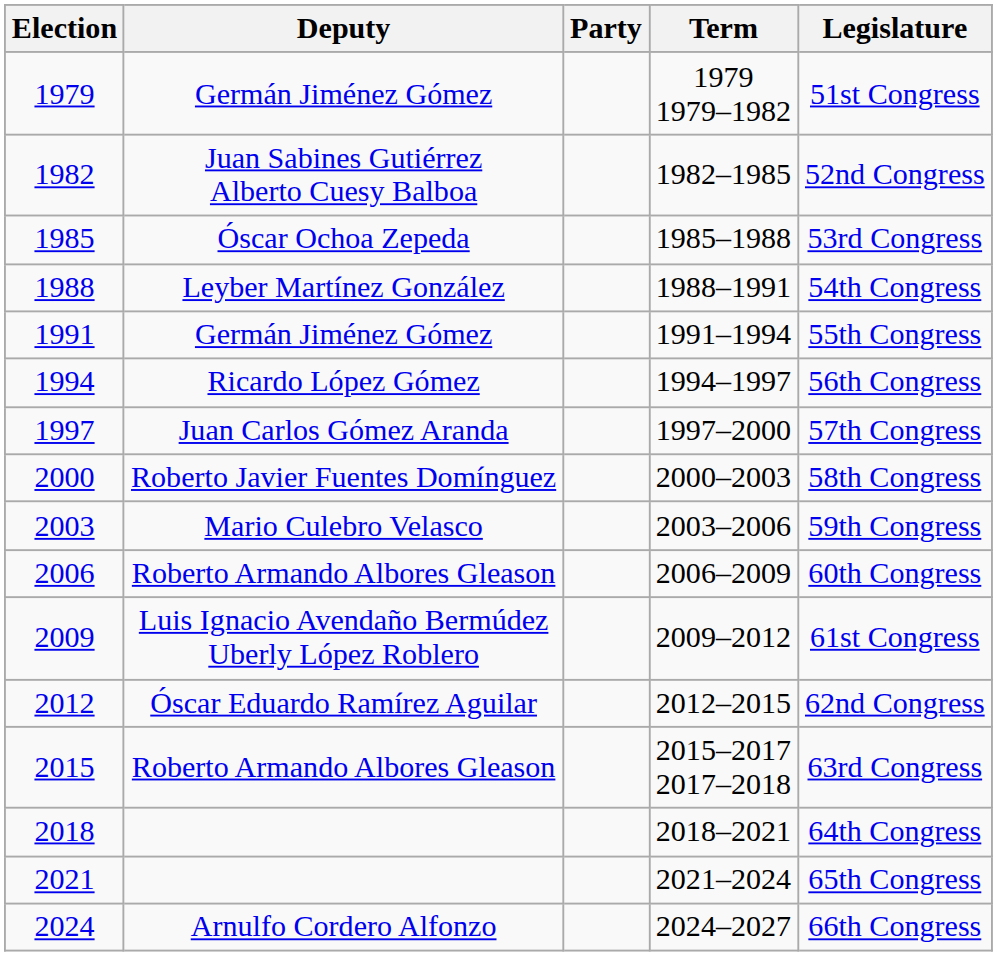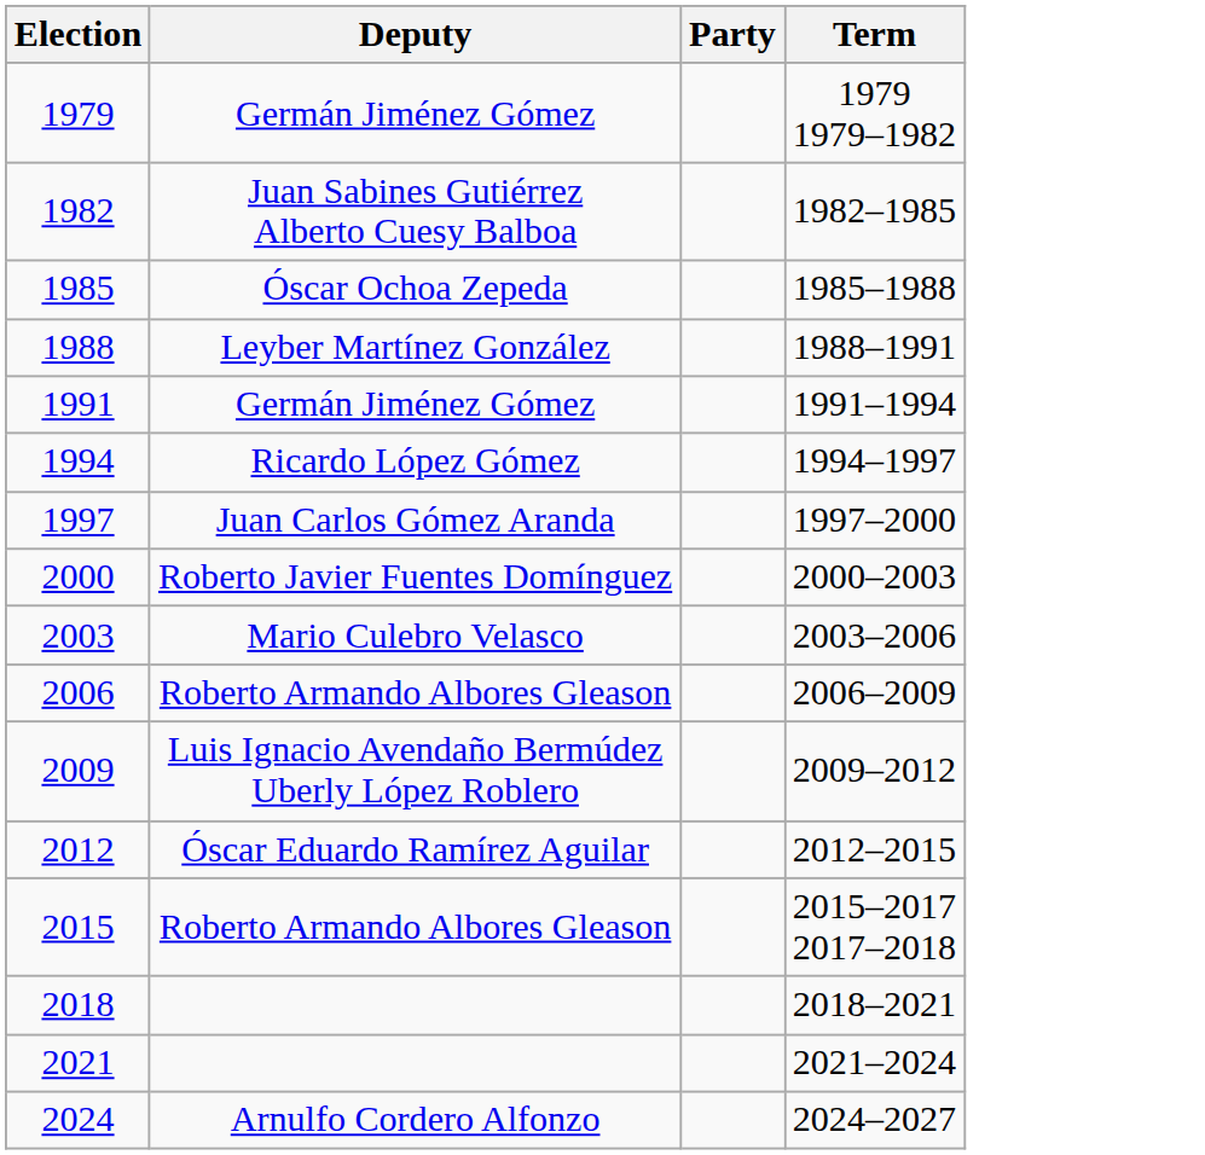- column: Legislature | 51st Congress | 52nd Congress | 53rd Congress | 54th Congress | 55th Congress | 56th Congress | 57th Congress | 58th Congress | 59th Congress | 60th Congress | 61st Congress | 62nd Congress | 63rd Congress | 64th Congress | 65th Congress | 66th Congress
